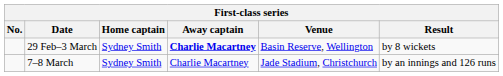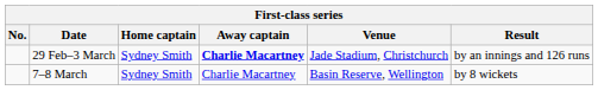29 Feb–3 March | Venue: Basin Reserve, Wellington -> Jade Stadium, Christchurch
29 Feb–3 March | Result: by 8 wickets -> by an innings and 126 runs
7–8 March | Venue: Jade Stadium, Christchurch -> Basin Reserve, Wellington
7–8 March | Result: by an innings and 126 runs -> by 8 wickets
